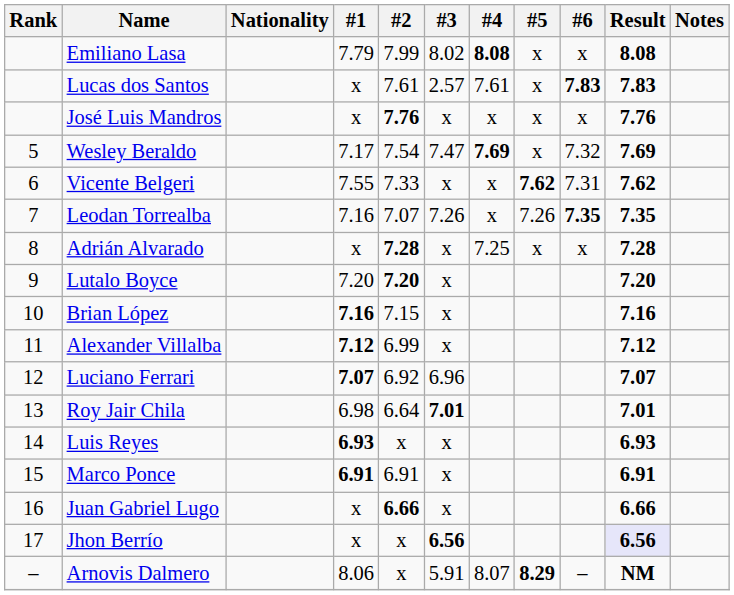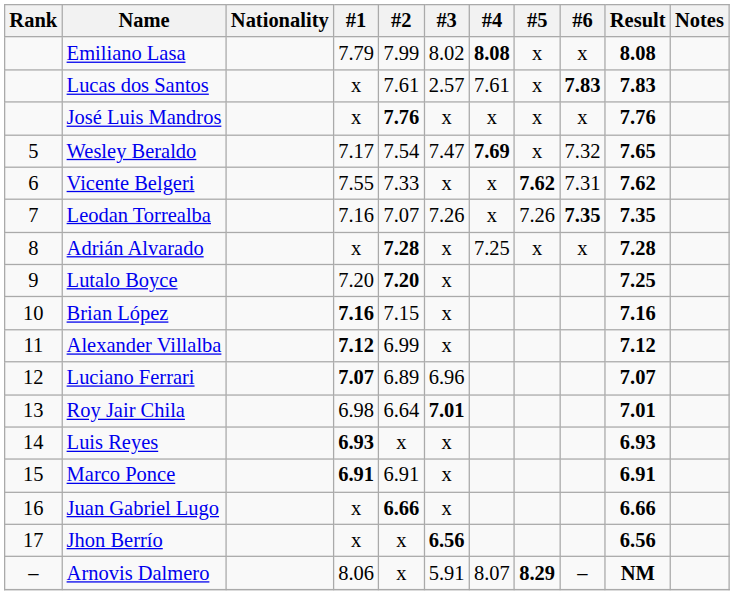Wesley Beraldo | Result: 7.69 -> 7.65
Lutalo Boyce | Result: 7.20 -> 7.25
Luciano Ferrari | #2: 6.92 -> 6.89
Jhon Berrío | Result: lavender background -> no background
